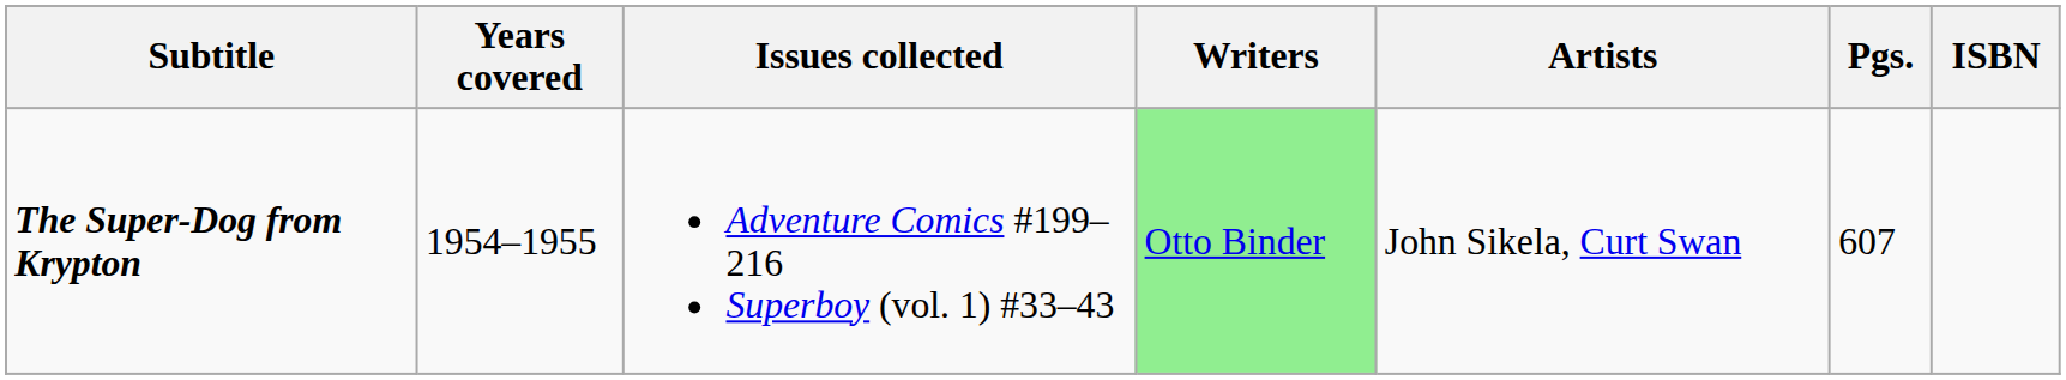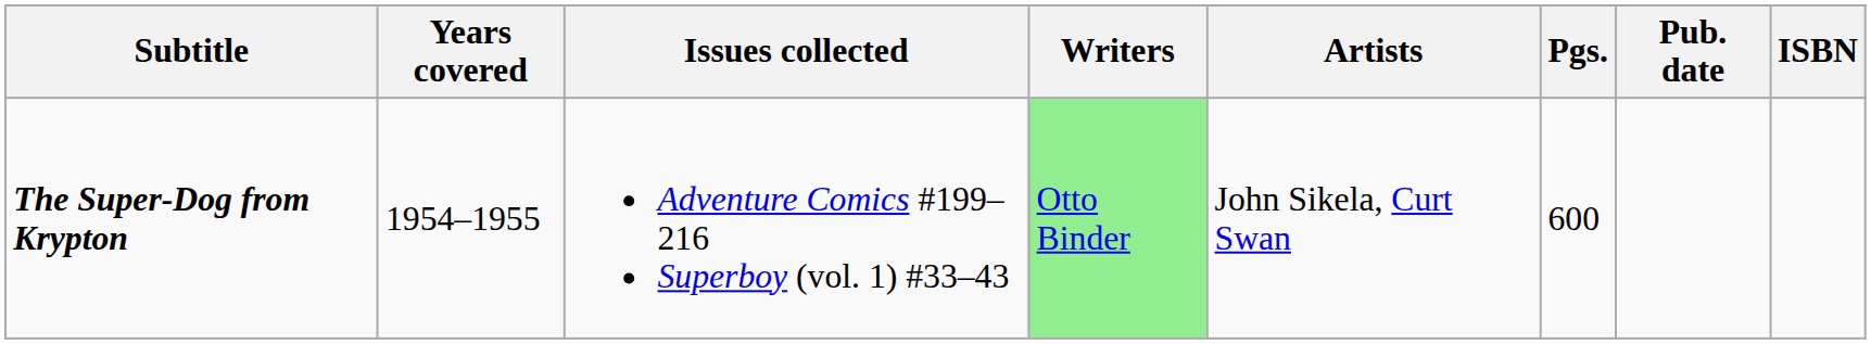+ column: Pub. date
The Super-Dog from Krypton | Pgs.: 607 -> 600
